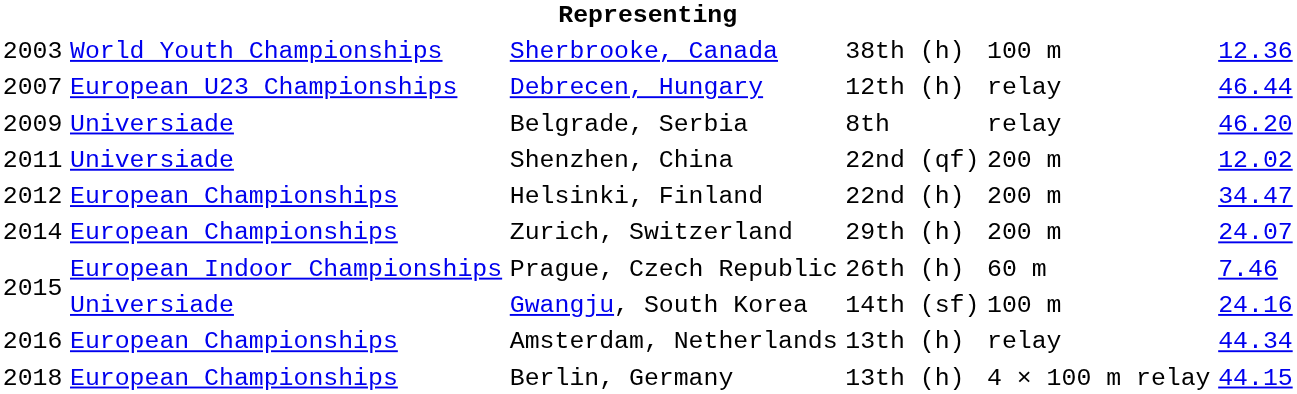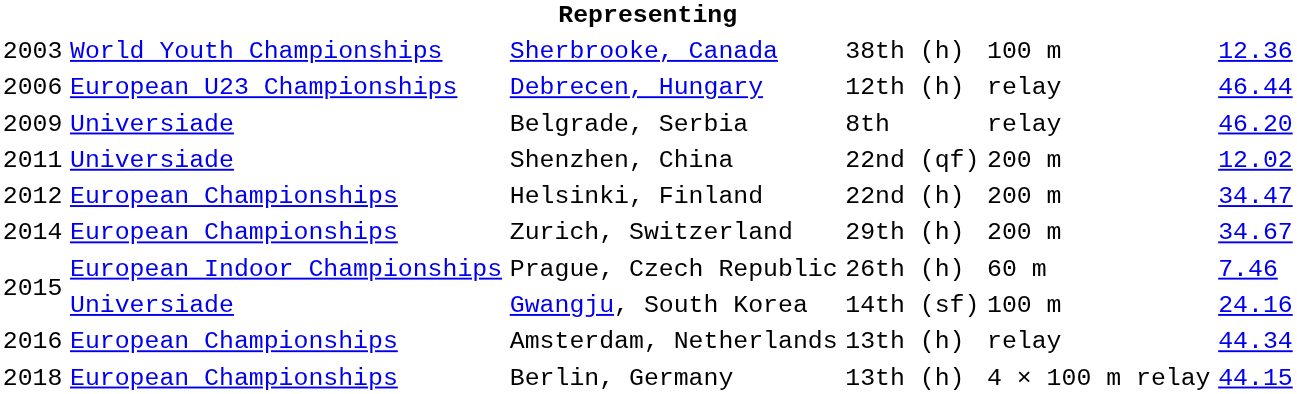Debrecen, Hungary | column 1: 2007 -> 2006
Zurich, Switzerland | column 6: 24.07 -> 34.67
